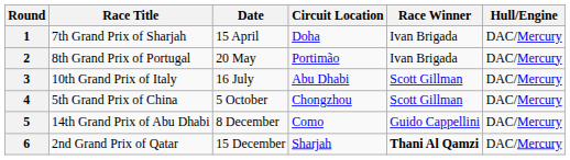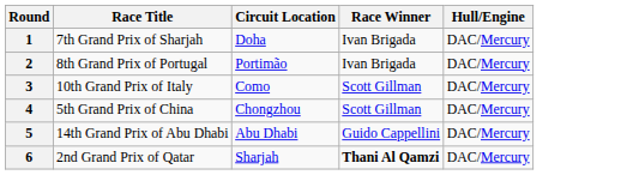- column: Date | 15 April | 20 May | 16 July | 5 October | 8 December | 15 December
3 | Circuit Location: Abu Dhabi -> Como
5 | Circuit Location: Como -> Abu Dhabi
